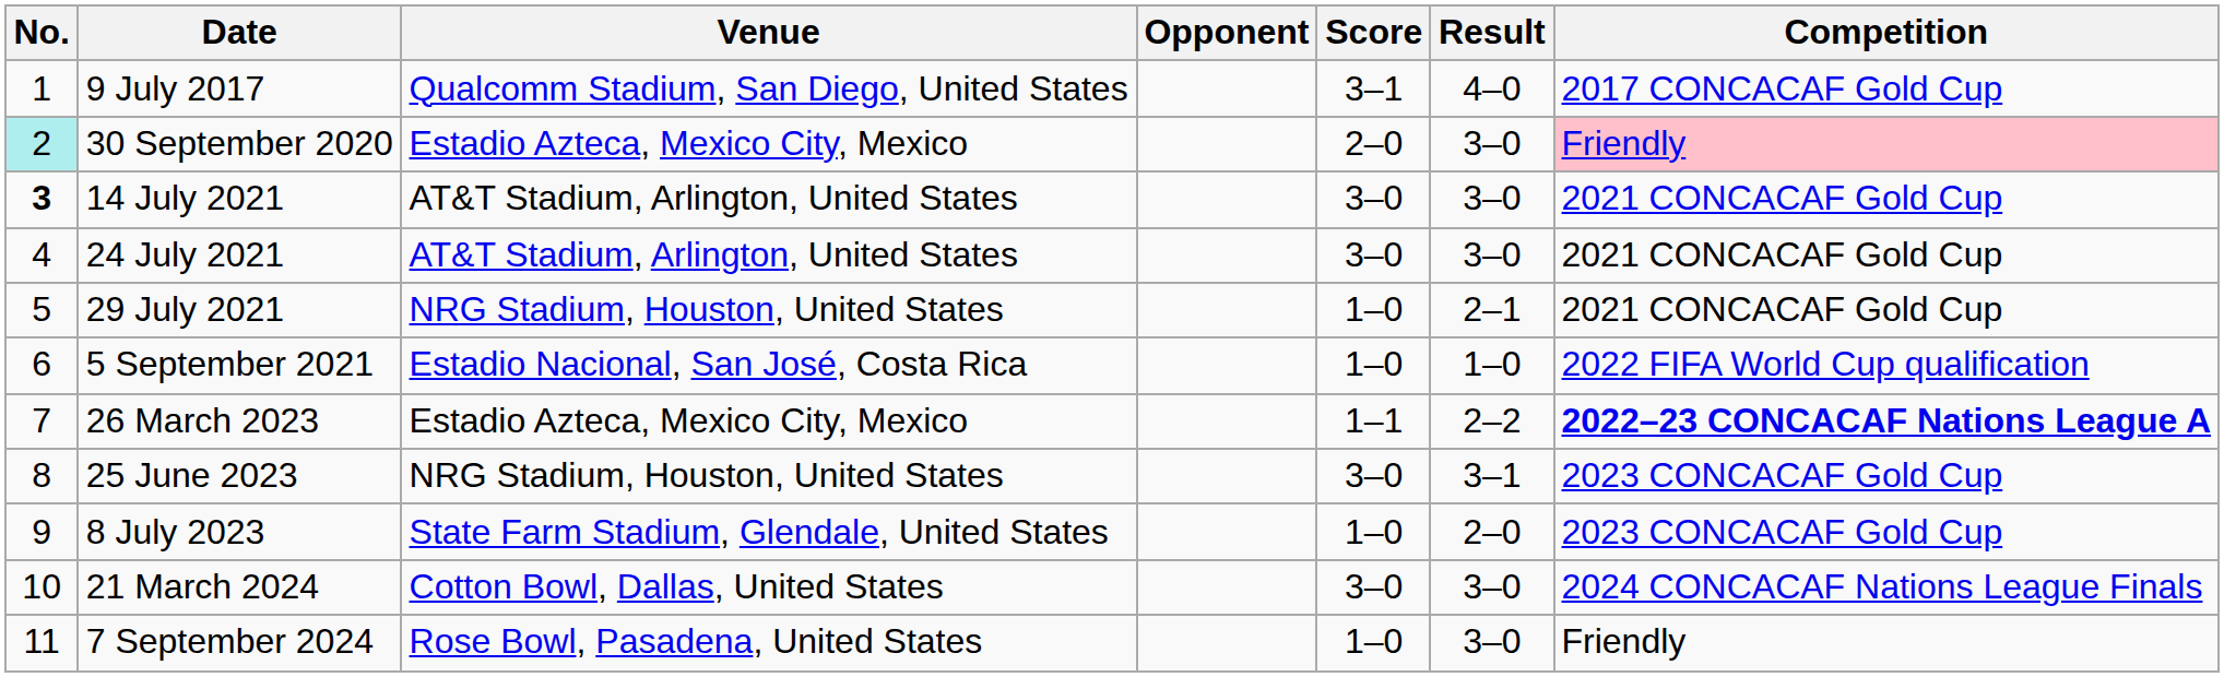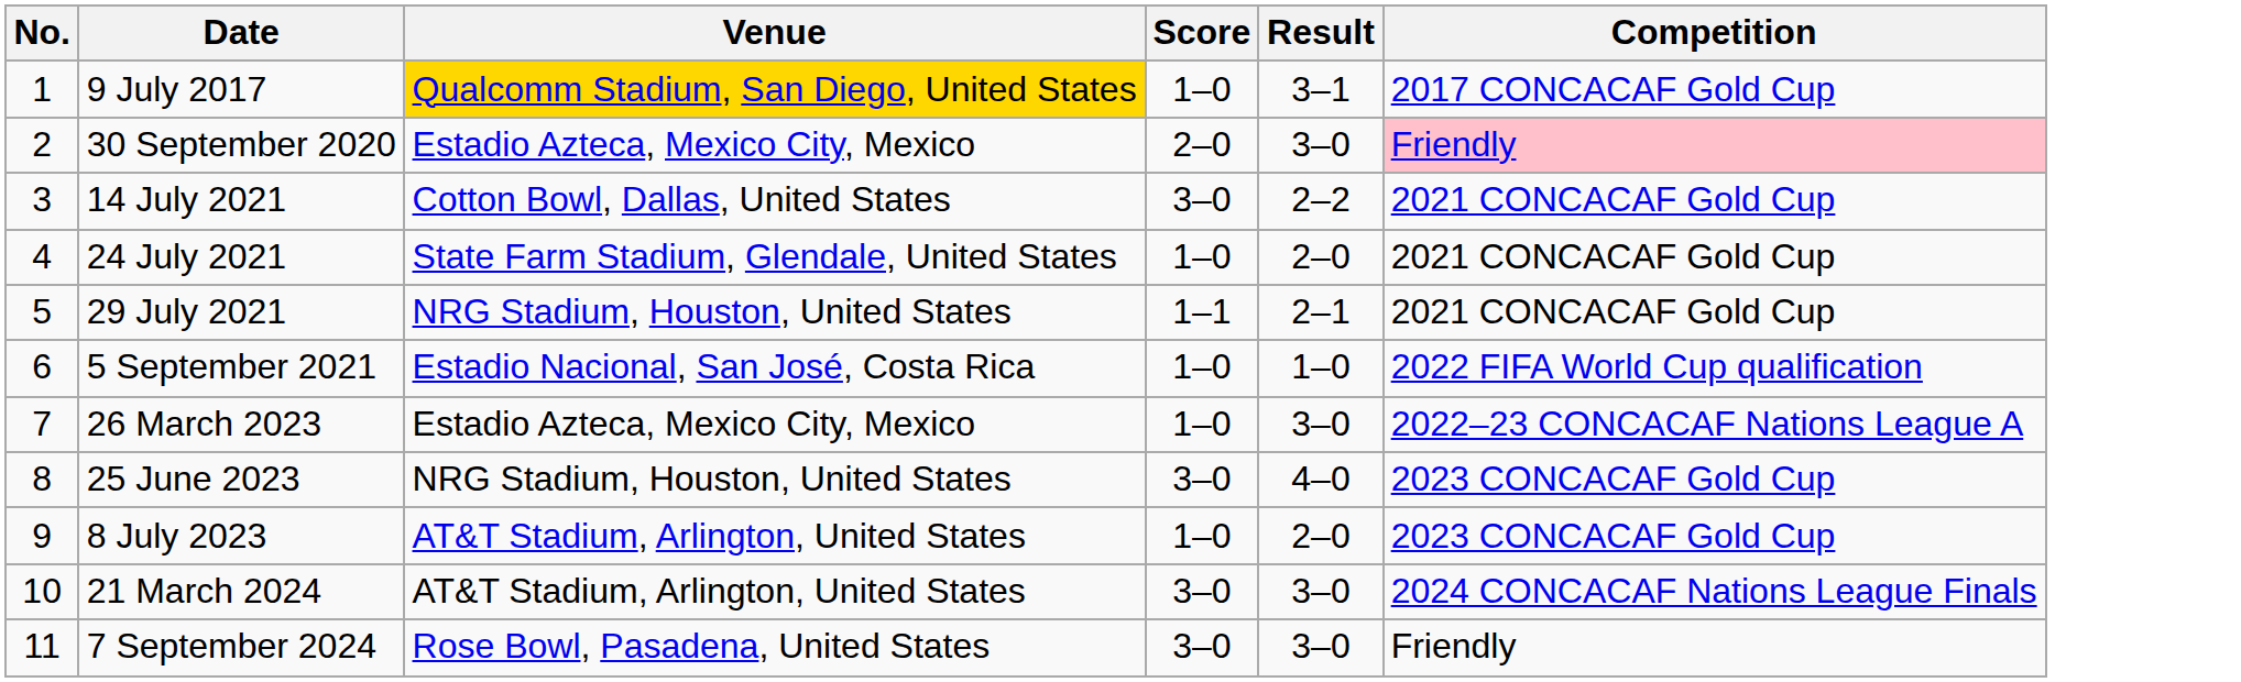- column: Opponent
9 July 2017 | Venue: no background -> gold background
9 July 2017 | Score: 3–1 -> 1–0
9 July 2017 | Result: 4–0 -> 3–1
30 September 2020 | No.: paleturquoise background -> no background
14 July 2021 | No.: bold -> normal
14 July 2021 | Venue: AT&T Stadium, Arlington, United States -> Cotton Bowl, Dallas, United States
14 July 2021 | Result: 3–0 -> 2–2
24 July 2021 | Venue: AT&T Stadium, Arlington, United States -> State Farm Stadium, Glendale, United States
24 July 2021 | Score: 3–0 -> 1–0
24 July 2021 | Result: 3–0 -> 2–0
29 July 2021 | Score: 1–0 -> 1–1
26 March 2023 | Score: 1–1 -> 1–0
26 March 2023 | Result: 2–2 -> 3–0
26 March 2023 | Competition: bold -> normal
25 June 2023 | Result: 3–1 -> 4–0
8 July 2023 | Venue: State Farm Stadium, Glendale, United States -> AT&T Stadium, Arlington, United States
21 March 2024 | Venue: Cotton Bowl, Dallas, United States -> AT&T Stadium, Arlington, United States
7 September 2024 | Score: 1–0 -> 3–0
